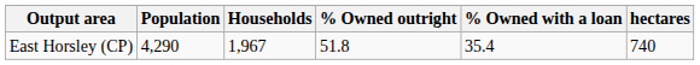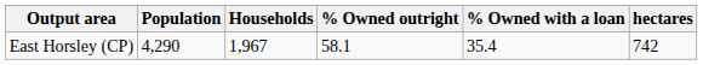East Horsley (CP) | % Owned outright: 51.8 -> 58.1
East Horsley (CP) | hectares: 740 -> 742
